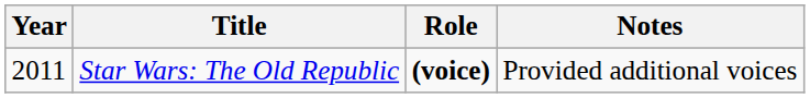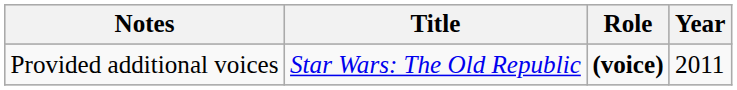columns swapped: Year <-> Notes
